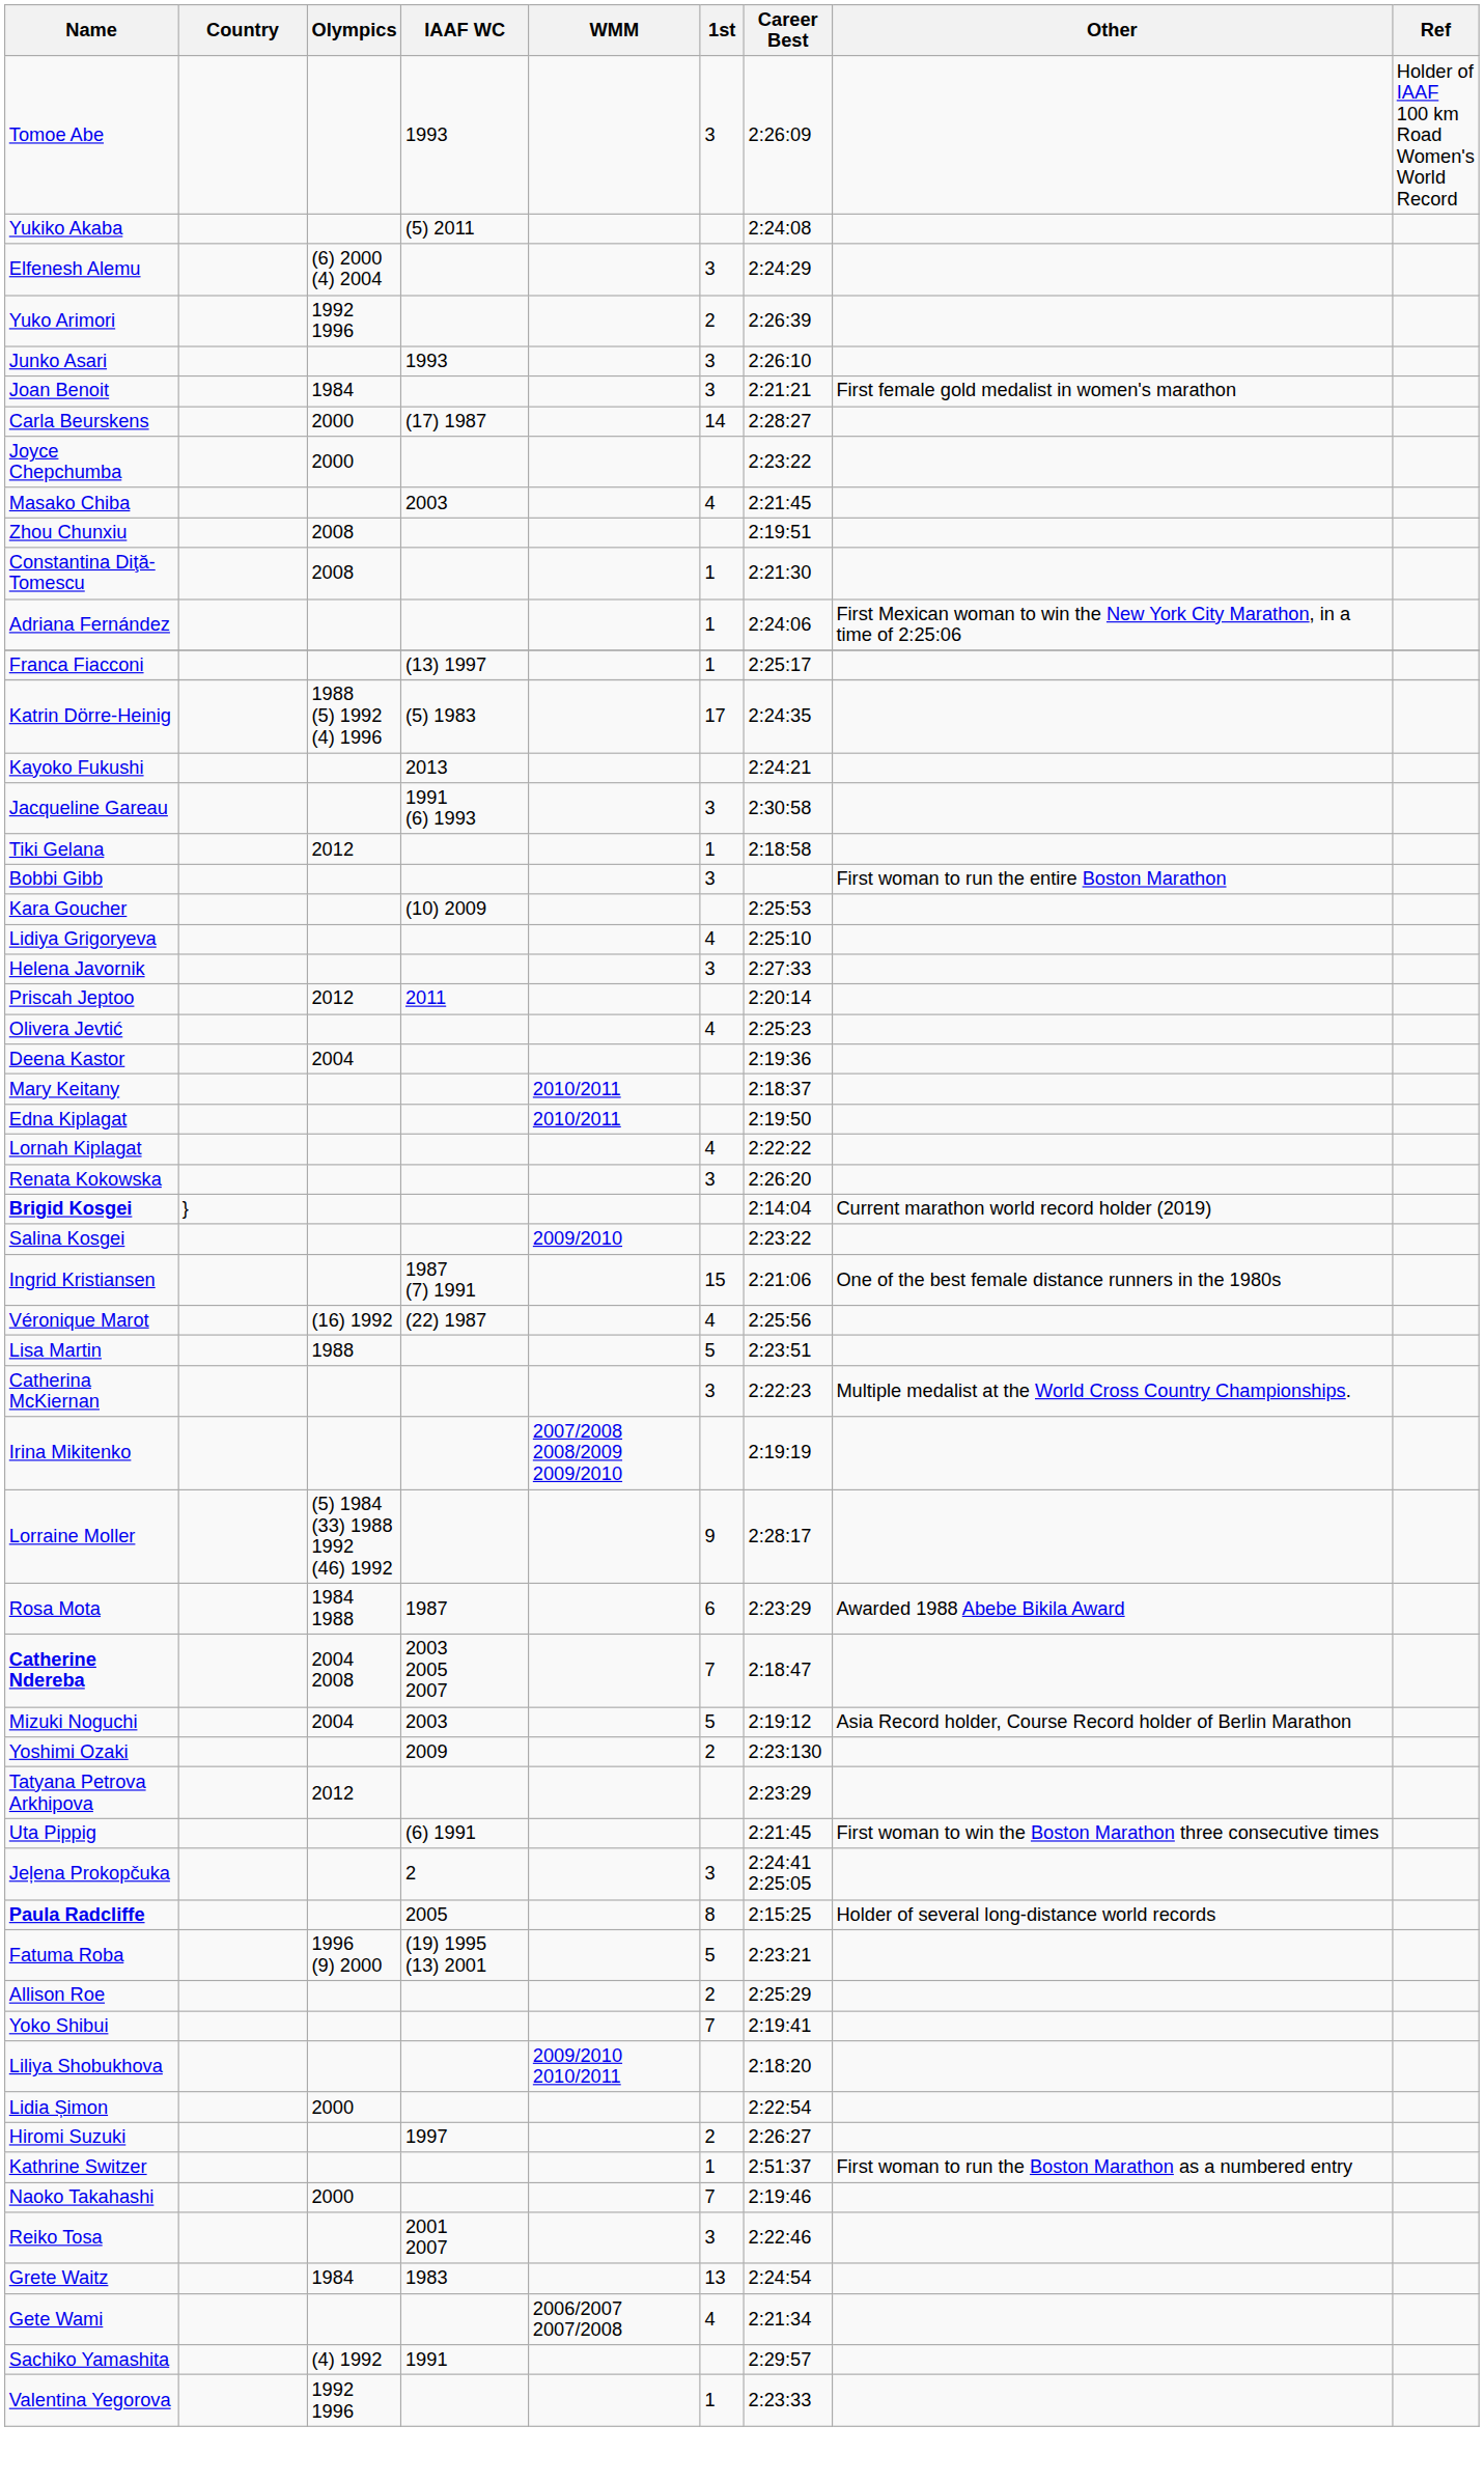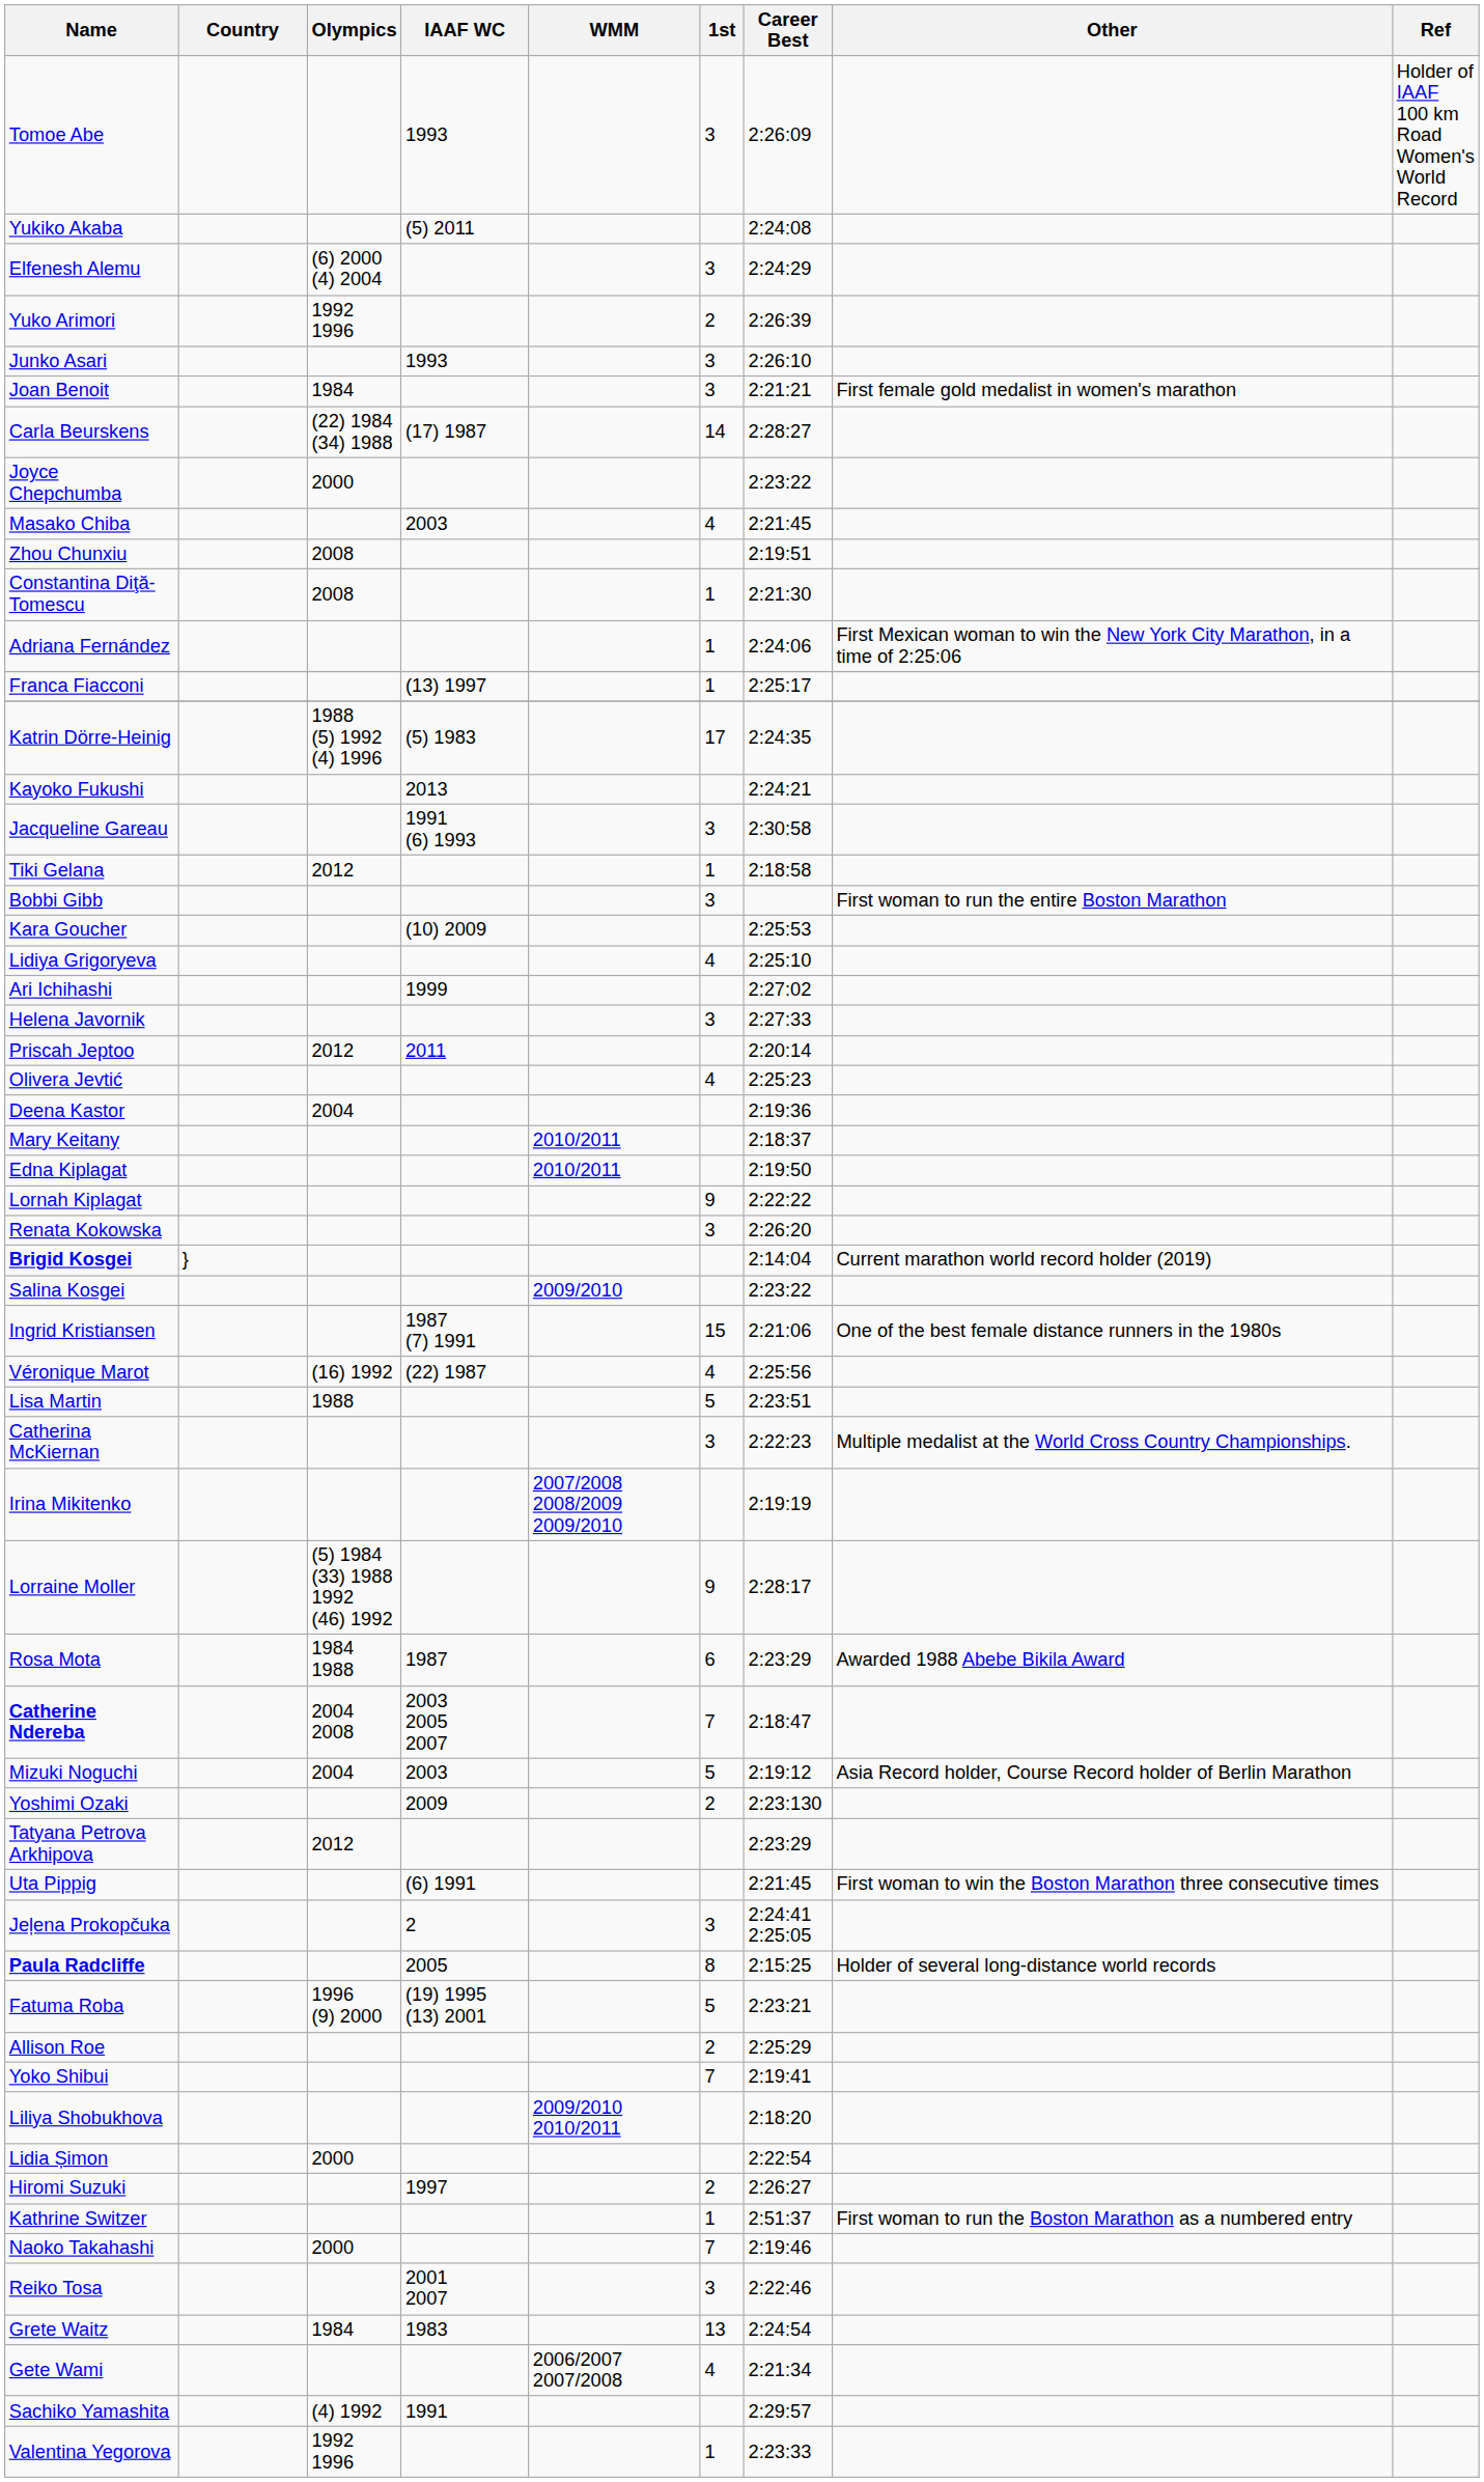Carla Beurskens | Olympics: 2000 -> (22) 1984 (34) 1988
+ row: Ari Ichihashi | 1999 | 2:27:02
Lornah Kiplagat | 1st: 4 -> 9
